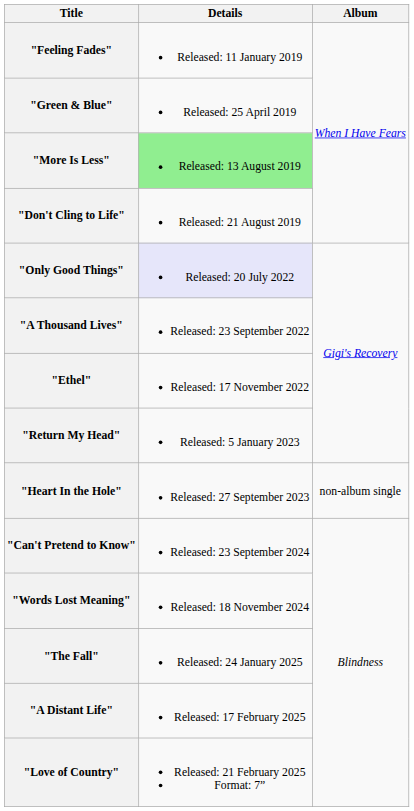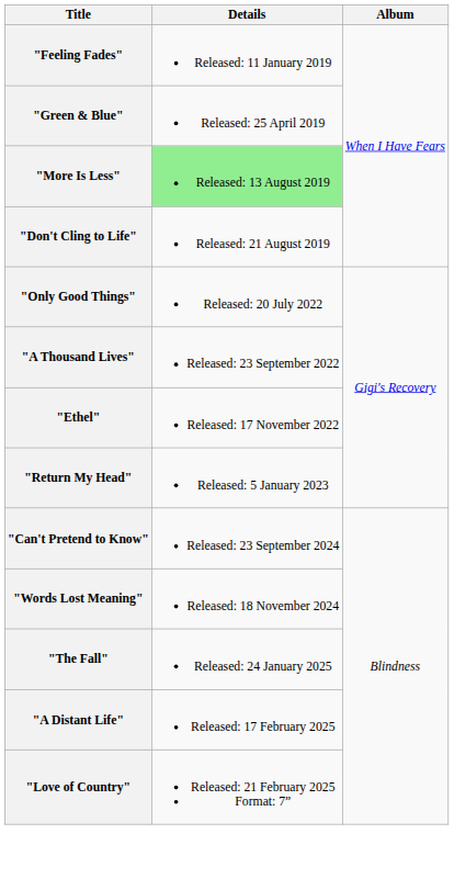"Only Good Things" | Details: lavender background -> no background
- row: "Heart In the Hole" | Released: 27 September 2023 | non-album single
